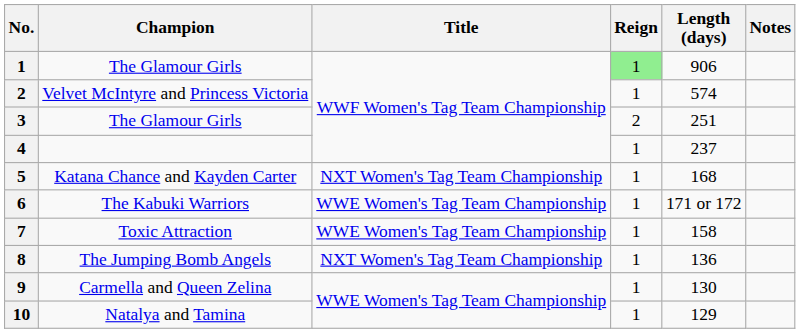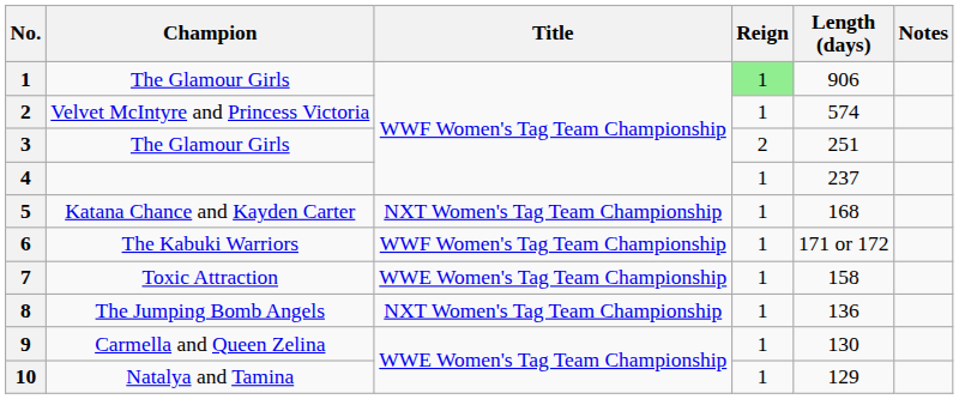The Kabuki Warriors | Title: WWE Women's Tag Team Championship -> WWF Women's Tag Team Championship
